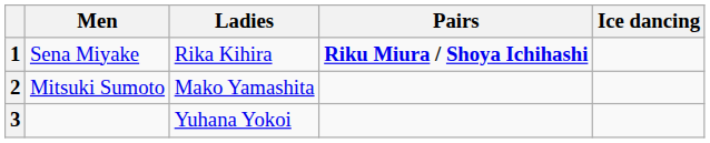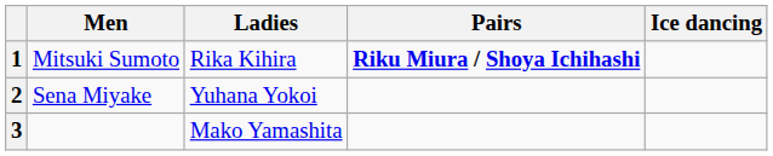1 | Men: Sena Miyake -> Mitsuki Sumoto
2 | Men: Mitsuki Sumoto -> Sena Miyake
2 | Ladies: Mako Yamashita -> Yuhana Yokoi
3 | Ladies: Yuhana Yokoi -> Mako Yamashita
